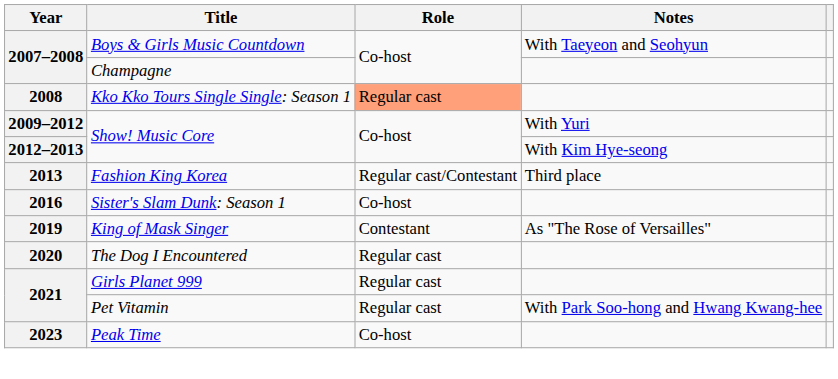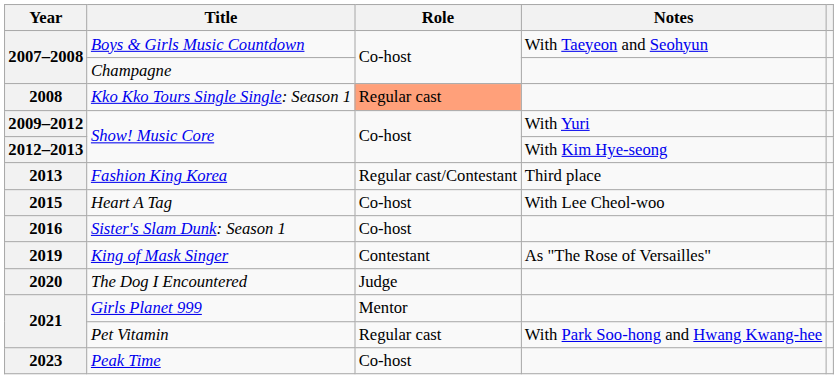+ row: 2015 | Heart A Tag | Co-host | With Lee Cheol-woo
The Dog I Encountered | Role: Regular cast -> Judge
Girls Planet 999 | Role: Regular cast -> Mentor
